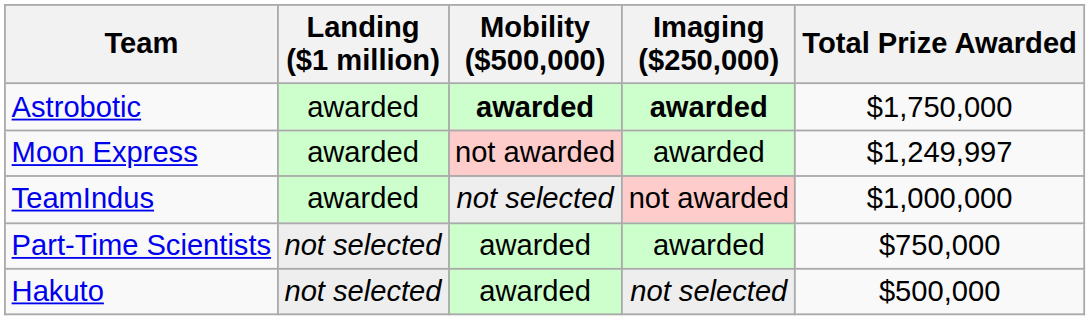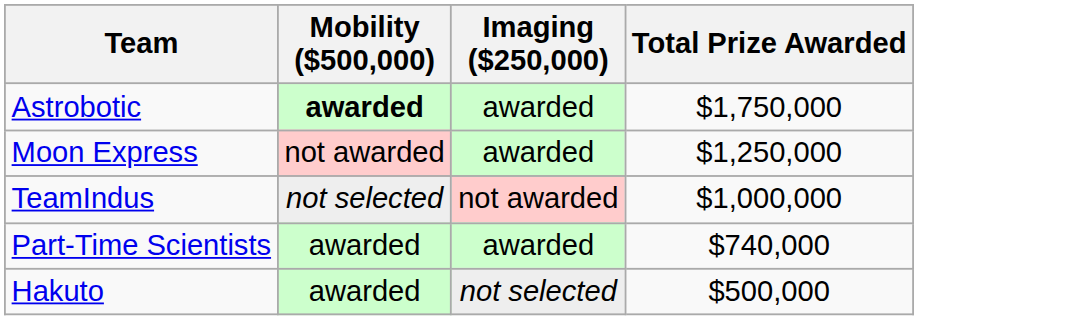- column: Landing ($1 million) | awarded | awarded | awarded | not selected | not selected
Astrobotic | Imaging ($250,000): bold -> normal
Moon Express | Total Prize Awarded: $1,249,997 -> $1,250,000
Part-Time Scientists | Total Prize Awarded: $750,000 -> $740,000
